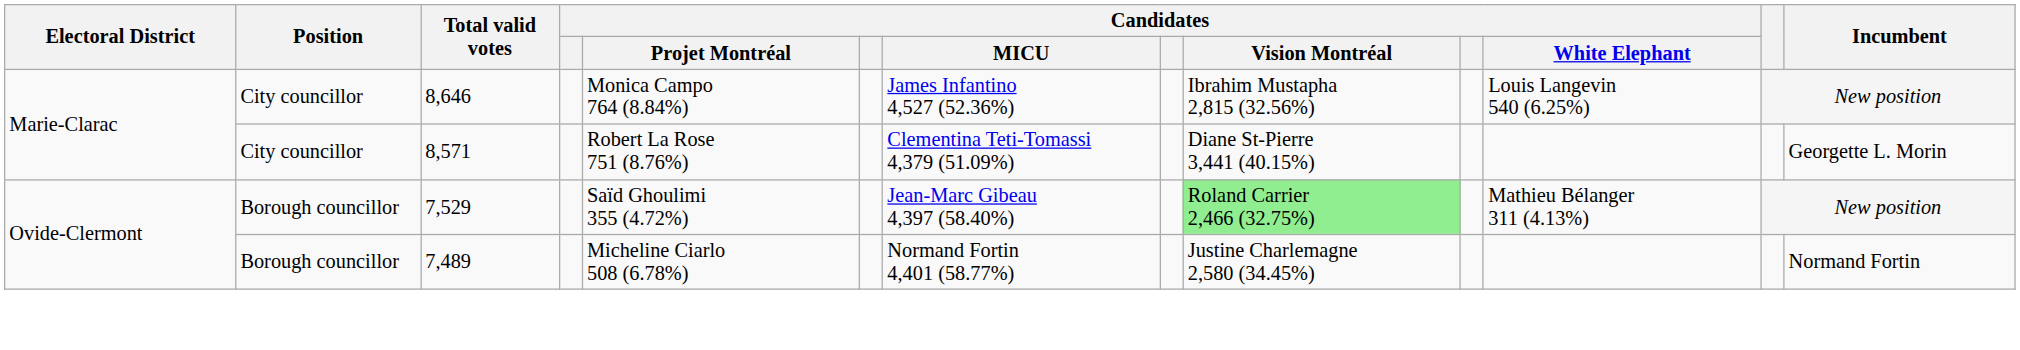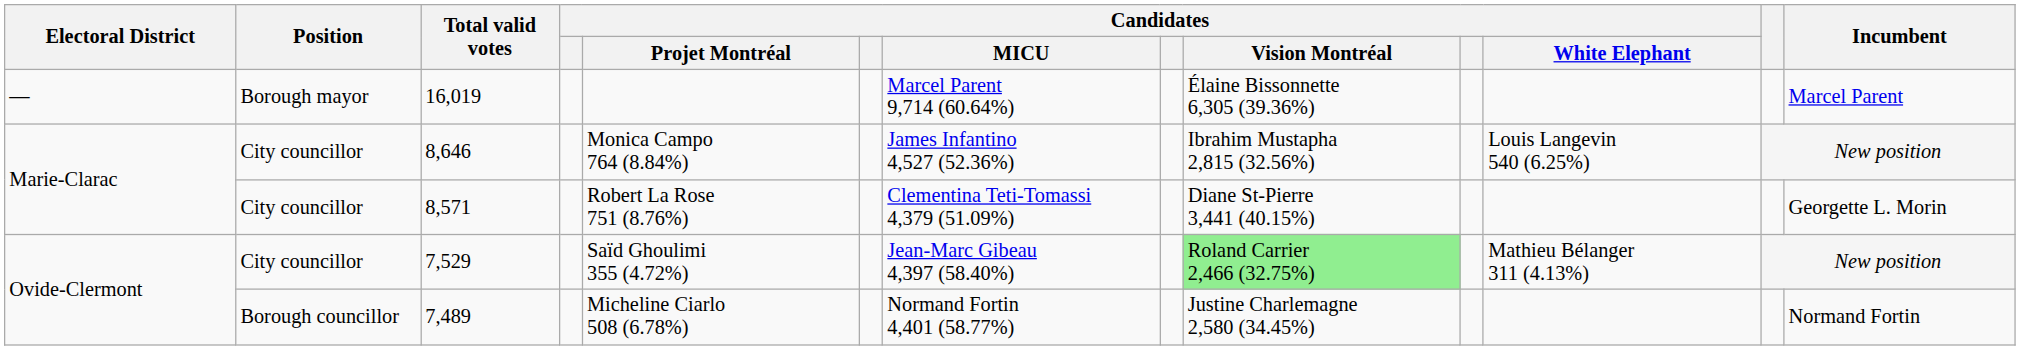+ row: — | Borough mayor | 16,019 | Marcel Parent 9,714 (60.64%) | Élaine Bissonnette 6,305 (39.36%) | Marcel Parent
7,529 | Position: Borough councillor -> City councillor
